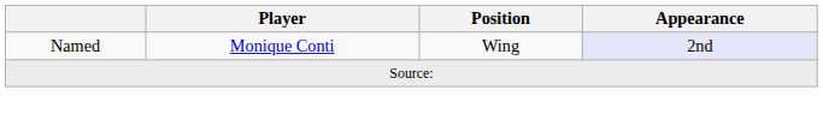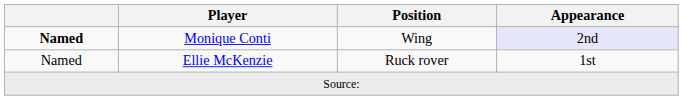Monique Conti | column 1: normal -> bold
+ row: Named | Ellie McKenzie | Ruck rover | 1st
